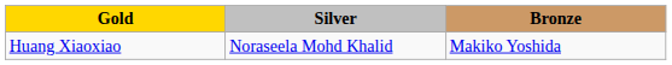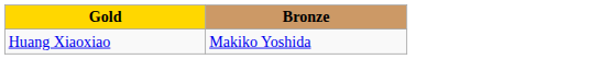- column: Silver | Noraseela Mohd Khalid
